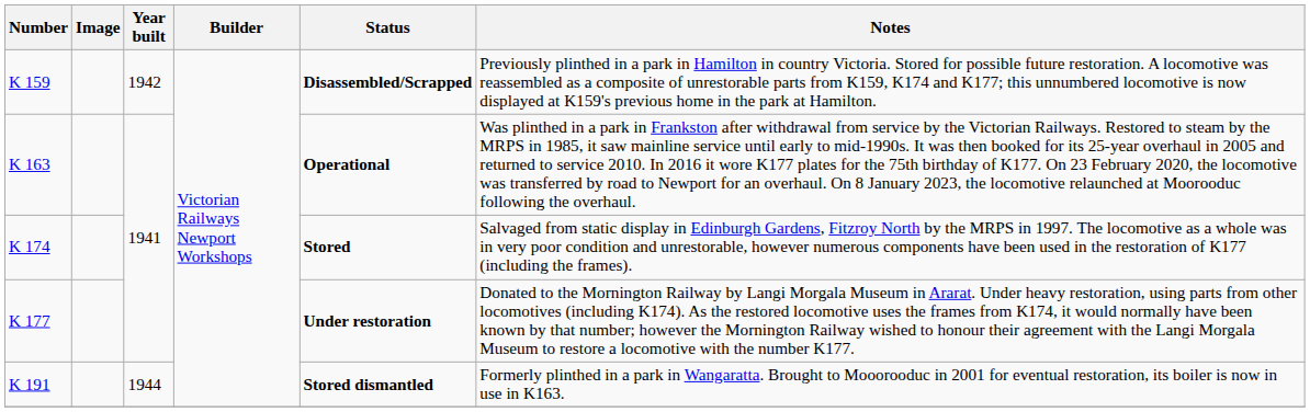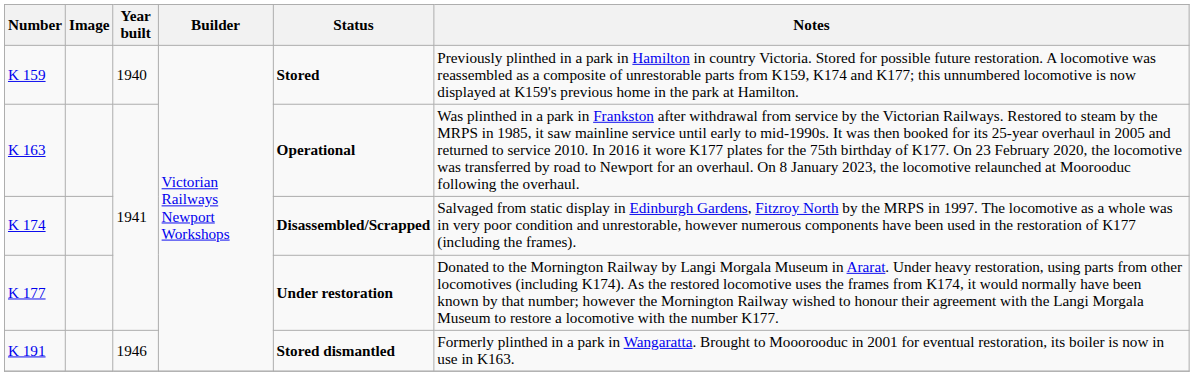K 159 | Year built: 1942 -> 1940
K 159 | Status: Disassembled/Scrapped -> Stored
K 174 | Status: Stored -> Disassembled/Scrapped
K 191 | Year built: 1944 -> 1946
